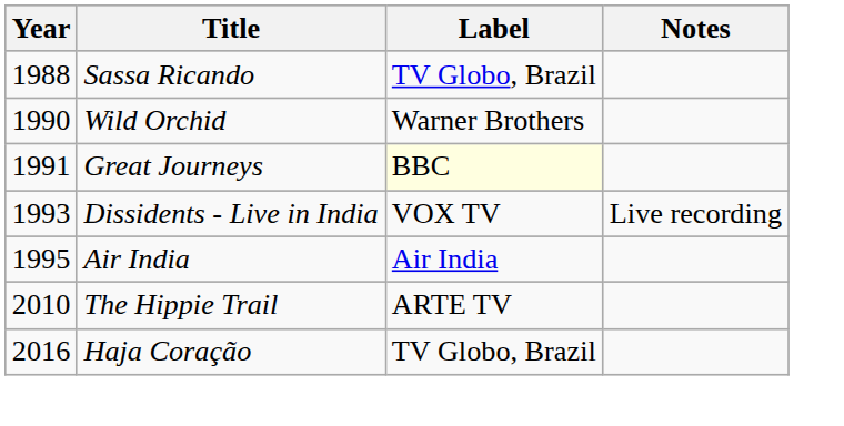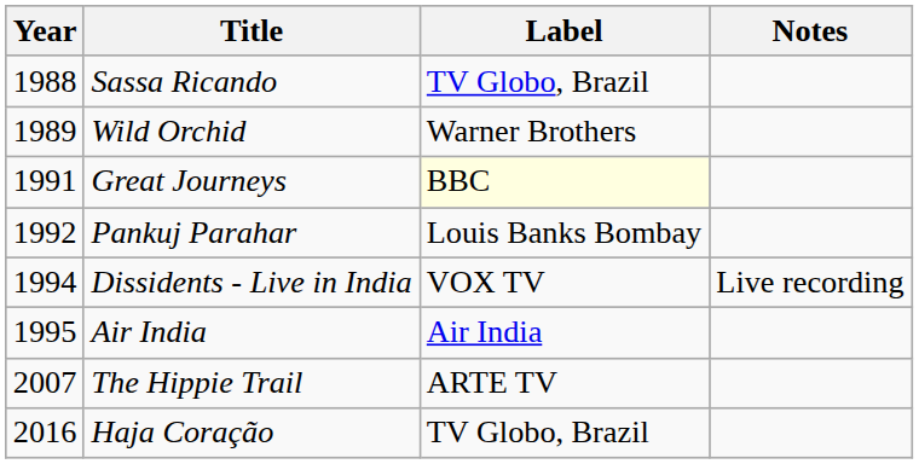Wild Orchid | Year: 1990 -> 1989
+ row: 1992 | Pankuj Parahar | Louis Banks Bombay
Dissidents - Live in India | Year: 1993 -> 1994
The Hippie Trail | Year: 2010 -> 2007
